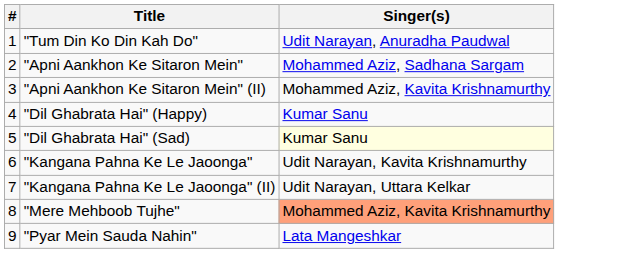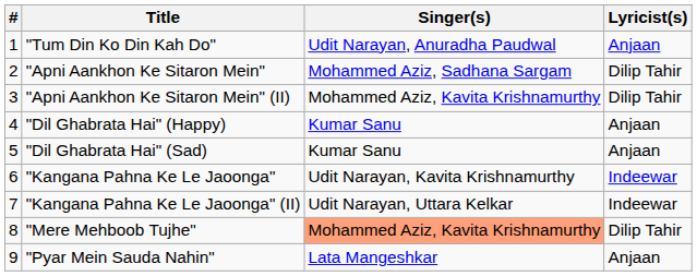+ column: Lyricist(s) | Anjaan | Dilip Tahir | Dilip Tahir | Anjaan | Anjaan | Indeewar | Indeewar | Dilip Tahir | Anjaan
"Dil Ghabrata Hai" (Sad) | Singer(s): lightyellow background -> no background
